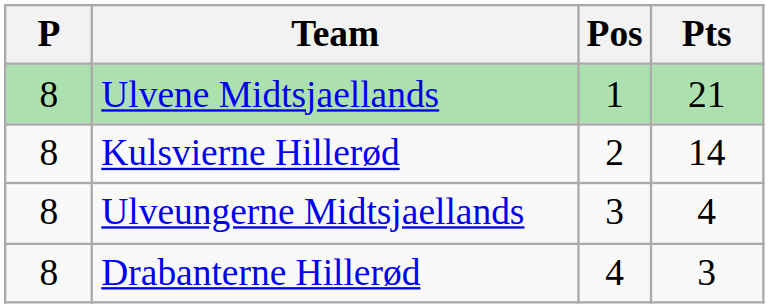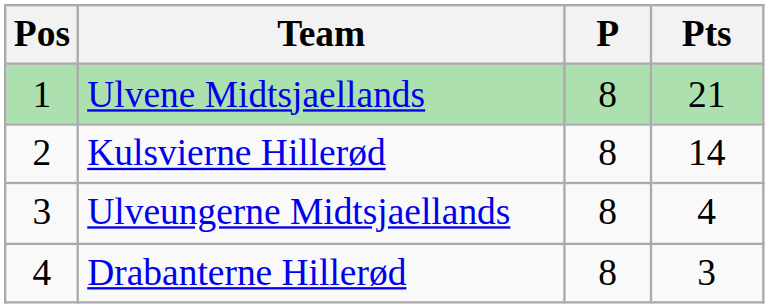columns swapped: Pos <-> P
